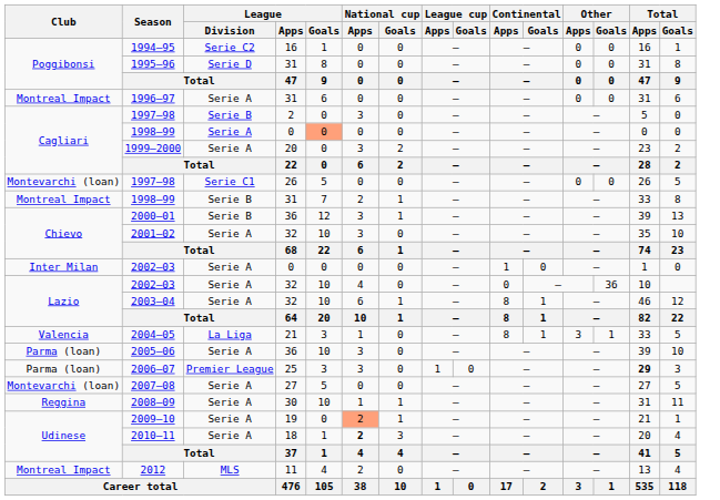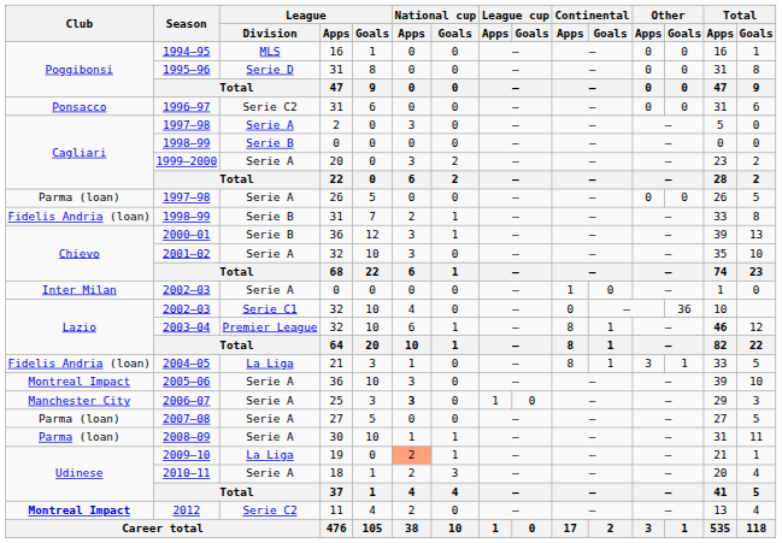1994–95 | League / Division: Serie C2 -> MLS
1996–97 | Club: Montreal Impact -> Ponsacco
1996–97 | League / Division: Serie A -> Serie C2
1997–98 / 2 | League / Division: Serie B -> Serie A
1998–99 / 0 | League / Division: Serie A -> Serie B
1998–99 / 0 | League / Goals: lightsalmon background -> no background
1997–98 / 26 | Club: Montevarchi (loan) -> Parma (loan)
1997–98 / 26 | League / Division: Serie C1 -> Serie A
1998–99 / 31 | Club: Montreal Impact -> Fidelis Andria (loan)
2002–03 / 32 | League / Division: Serie A -> Serie C1
2003–04 | League / Division: Serie A -> Premier League
2003–04 | Total / Apps: normal -> bold
2004–05 | Club: Valencia -> Fidelis Andria (loan)
2005–06 | Club: Parma (loan) -> Montreal Impact
2006–07 | Club: Parma (loan) -> Manchester City
2006–07 | League / Division: Premier League -> Serie A
2006–07 | National cup / Apps: normal -> bold
2006–07 | Total / Apps: bold -> normal
2007–08 | Club: Montevarchi (loan) -> Parma (loan)
2008–09 | Club: Reggina -> Parma (loan)
2009–10 | League / Division: Serie A -> La Liga
2010–11 | National cup / Apps: bold -> normal
2012 | Club: normal -> bold
2012 | League / Division: MLS -> Serie C2
